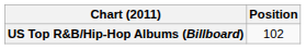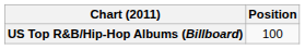US Top R&B/Hip-Hop Albums (Billboard) | Position: 102 -> 100
